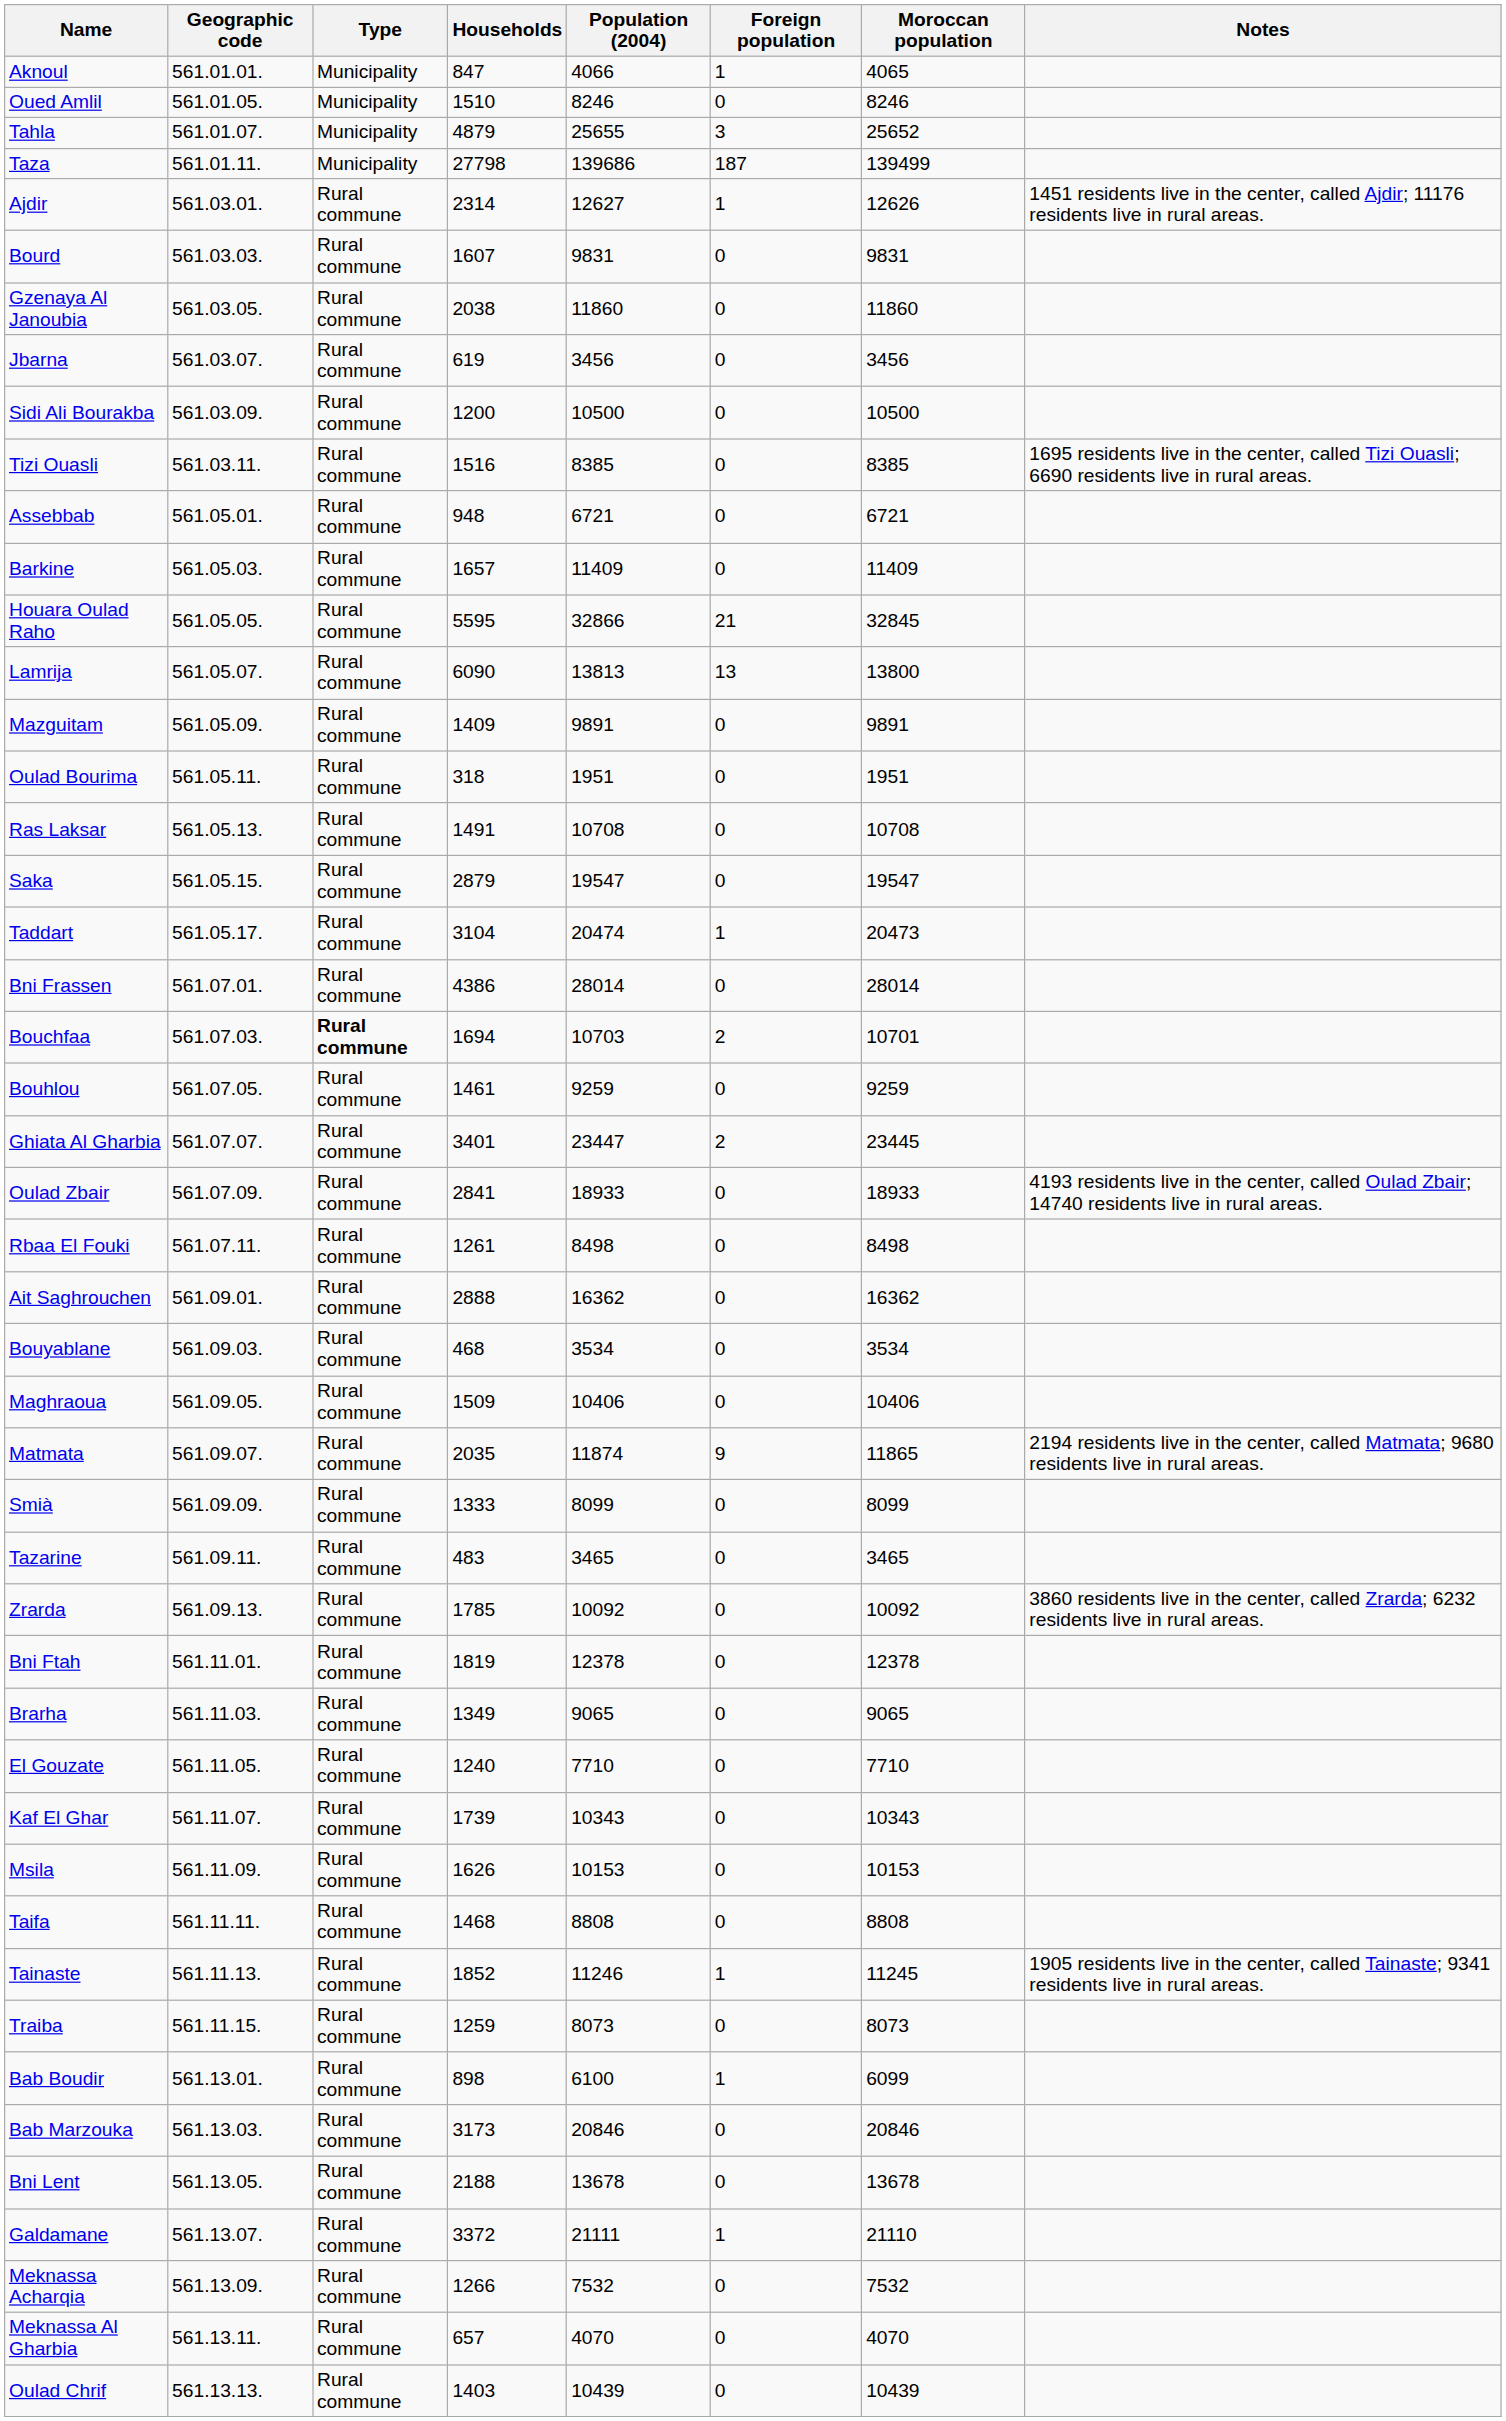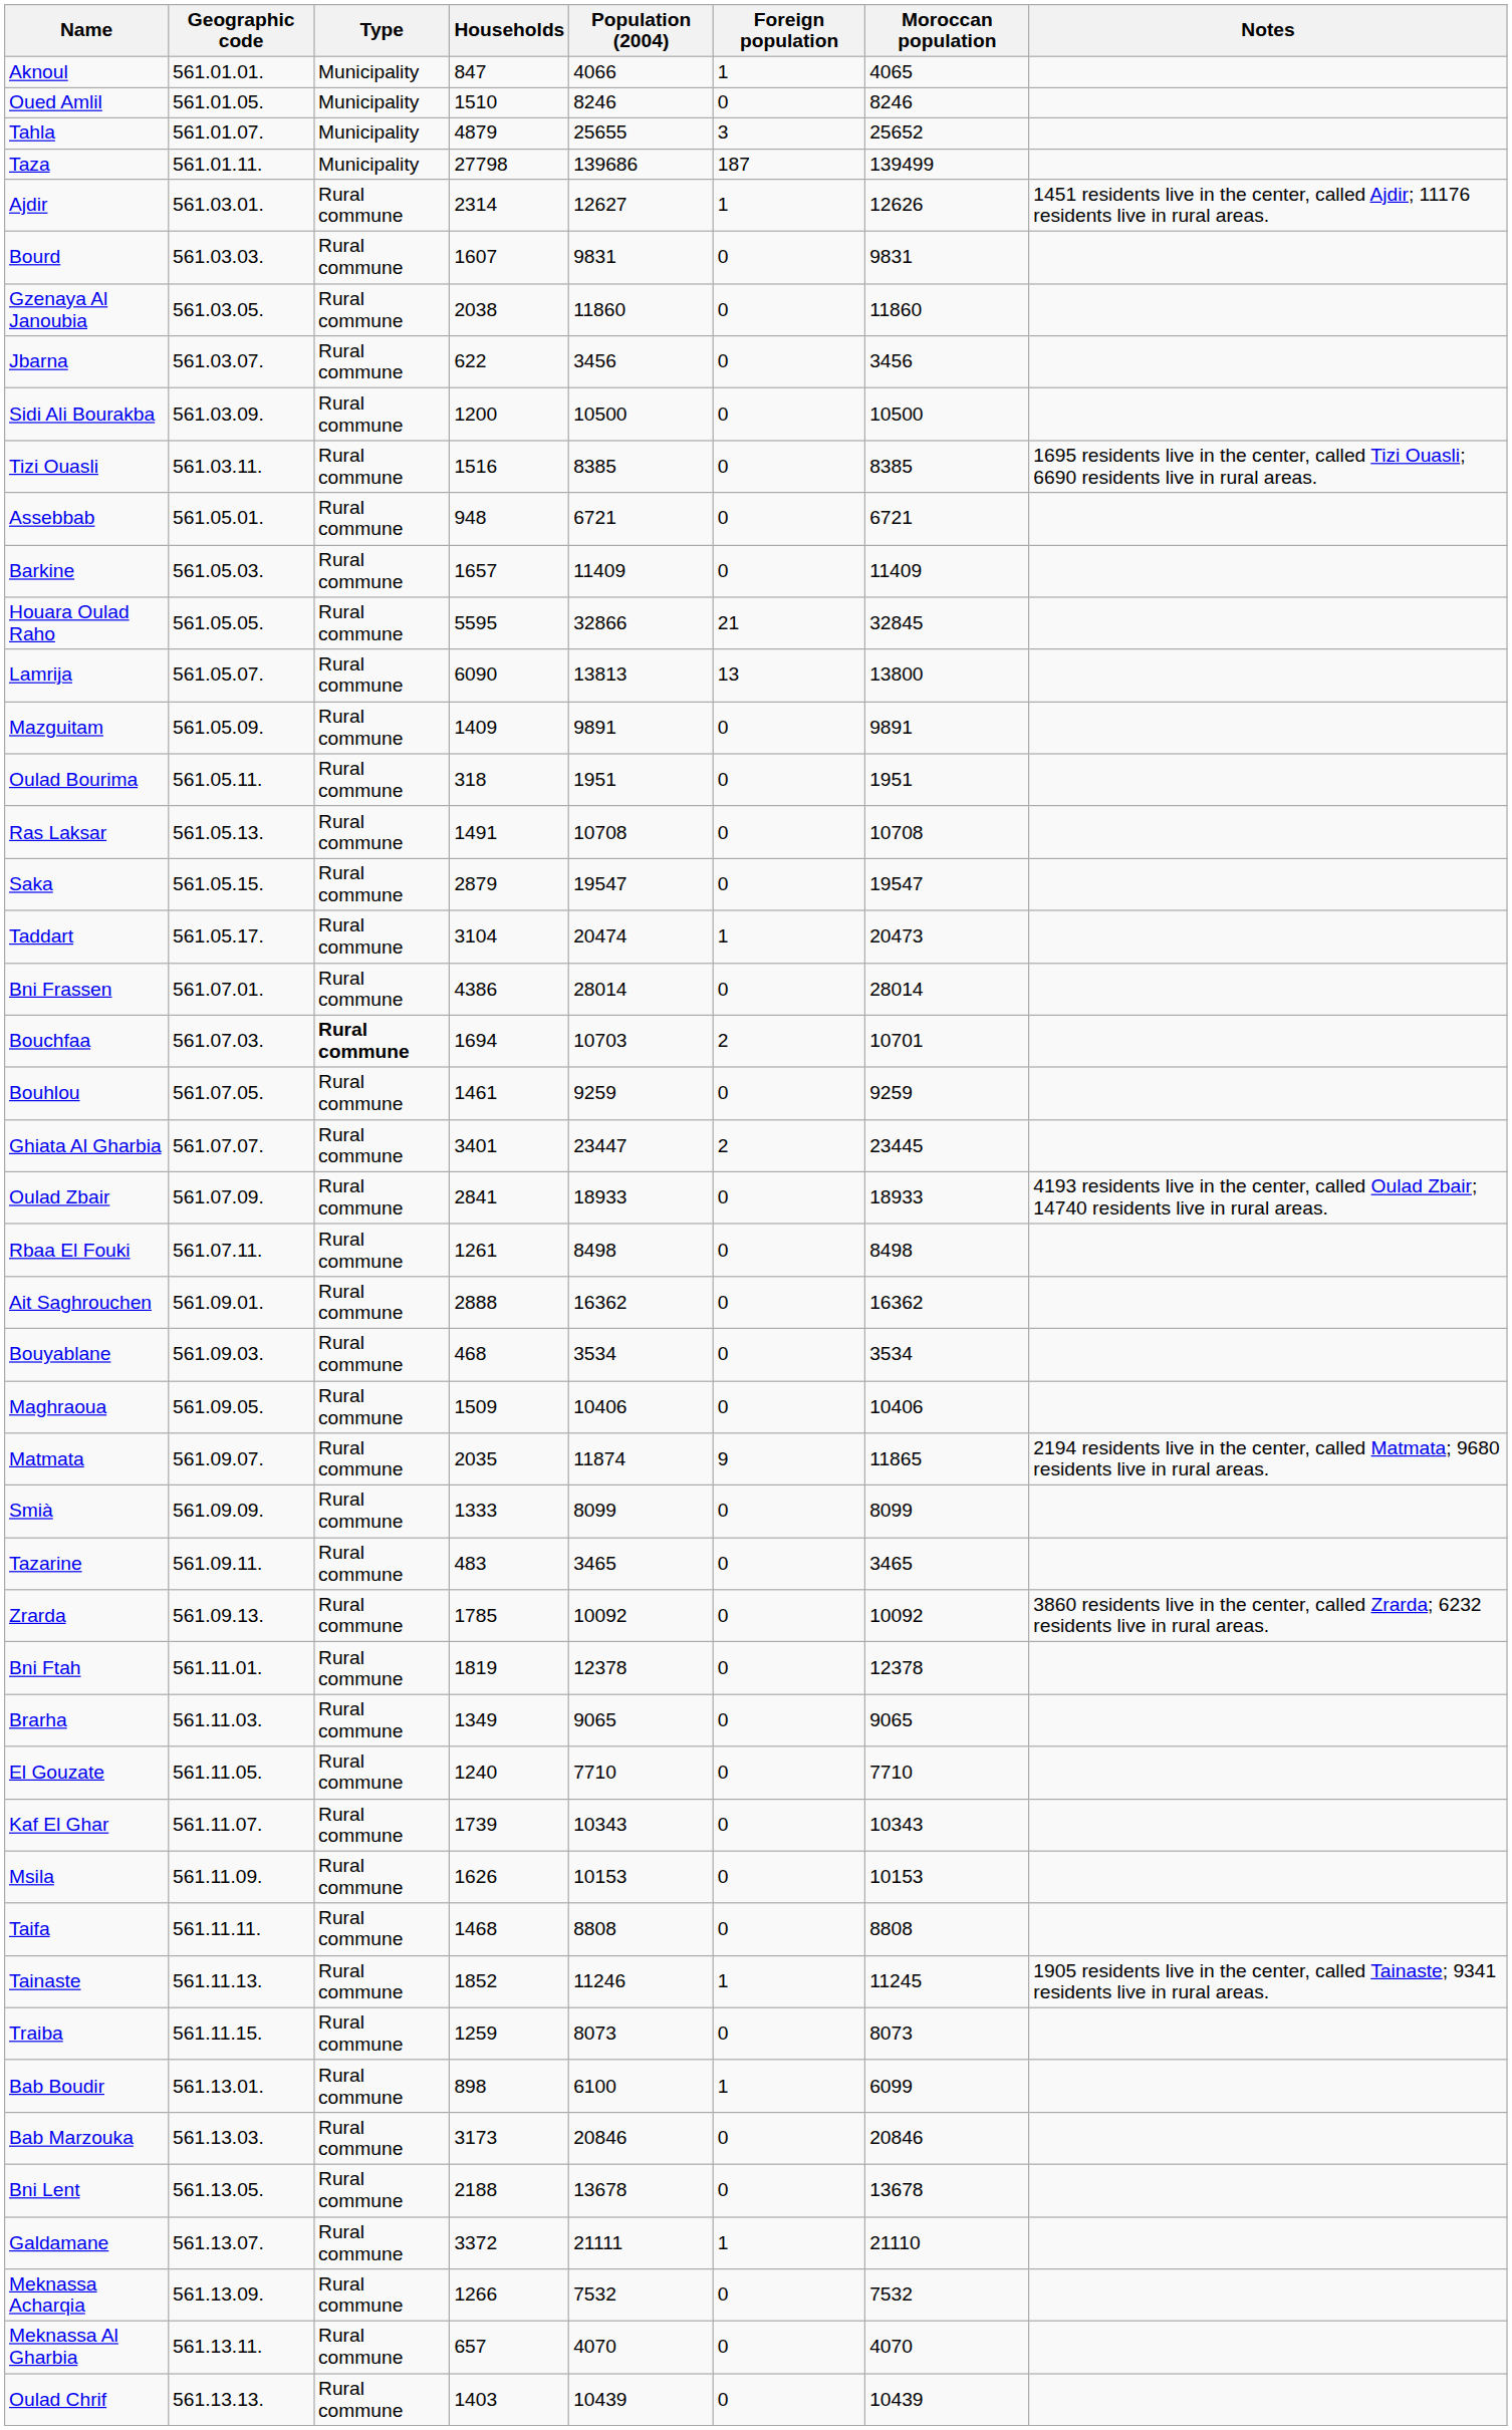Jbarna | Households: 619 -> 622
